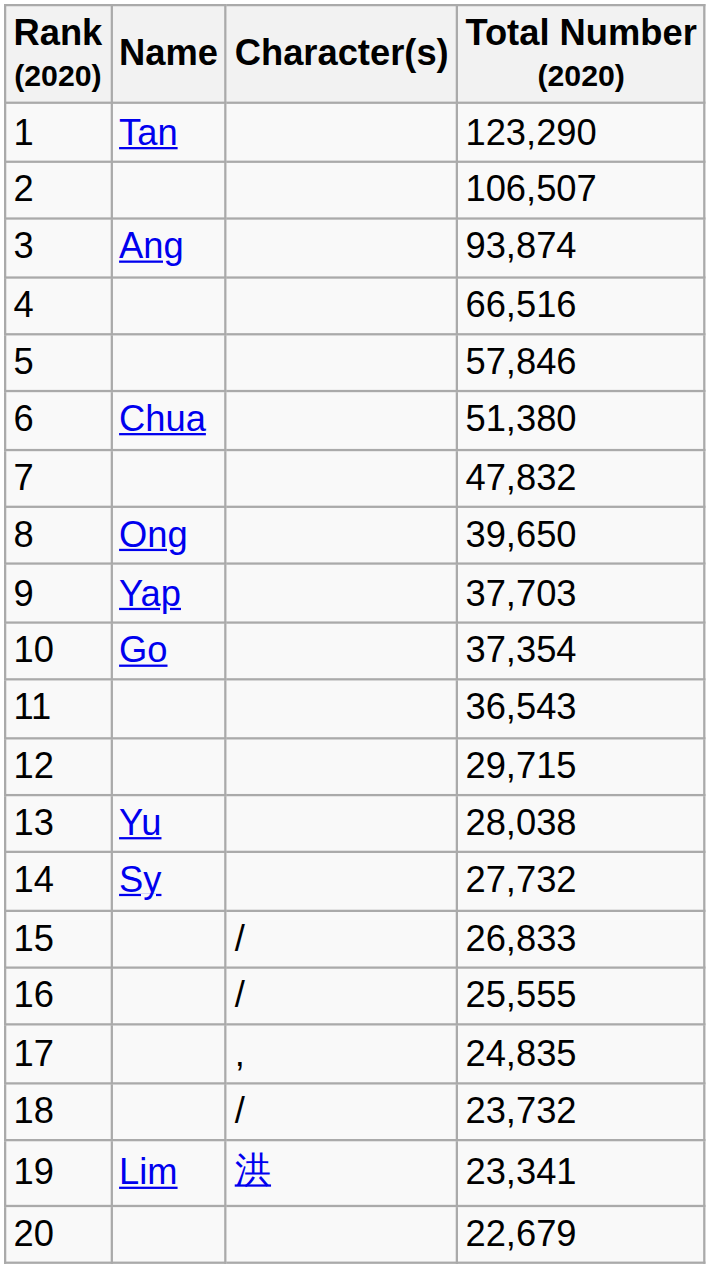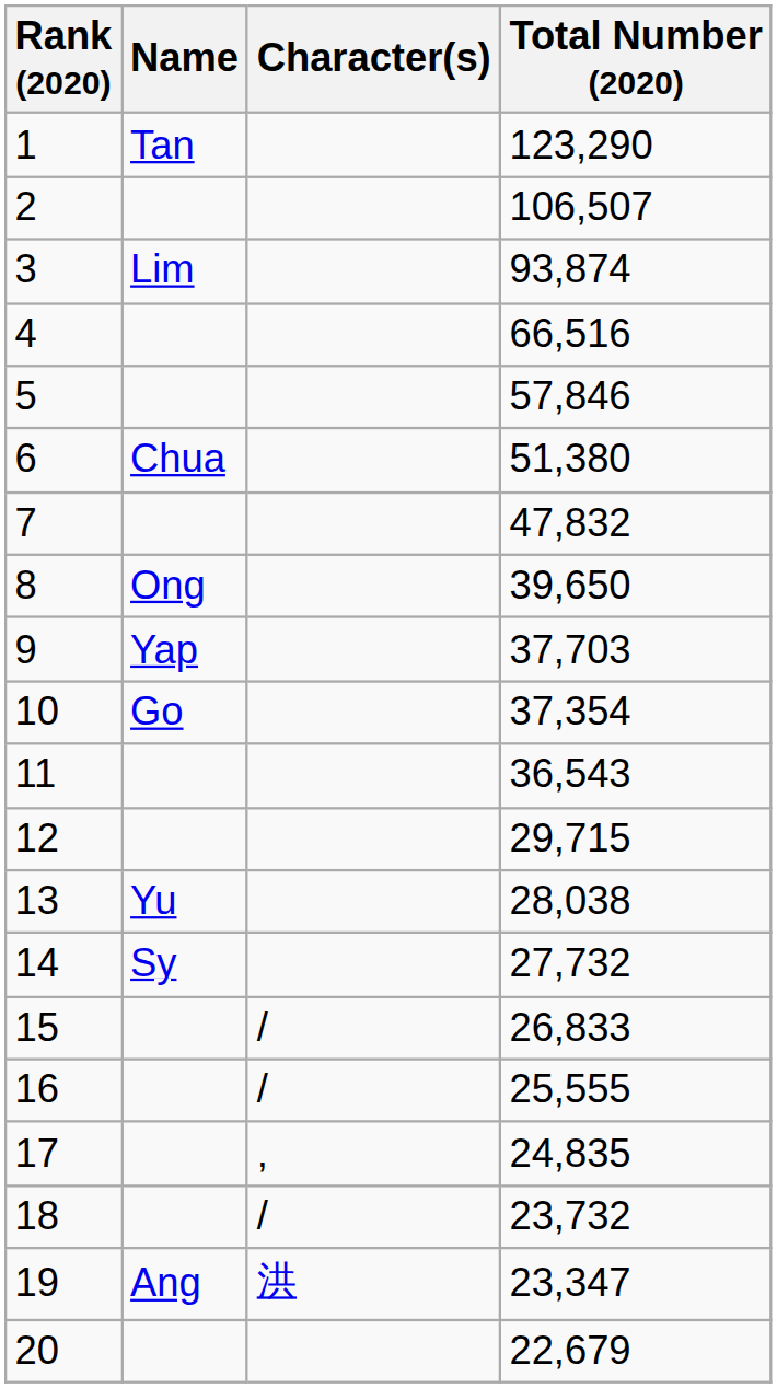3 | Name: Ang -> Lim
19 | Name: Lim -> Ang
19 | Total Number (2020): 23,341 -> 23,347
